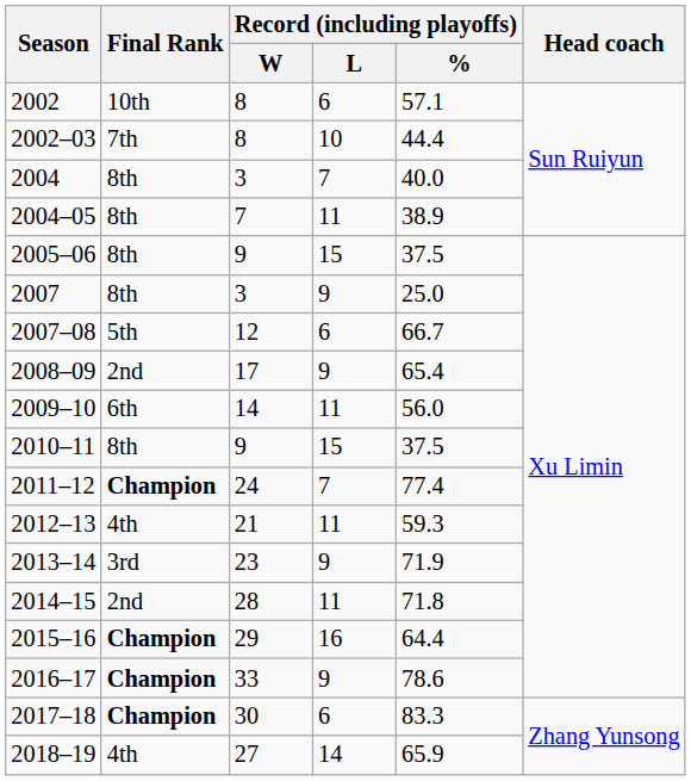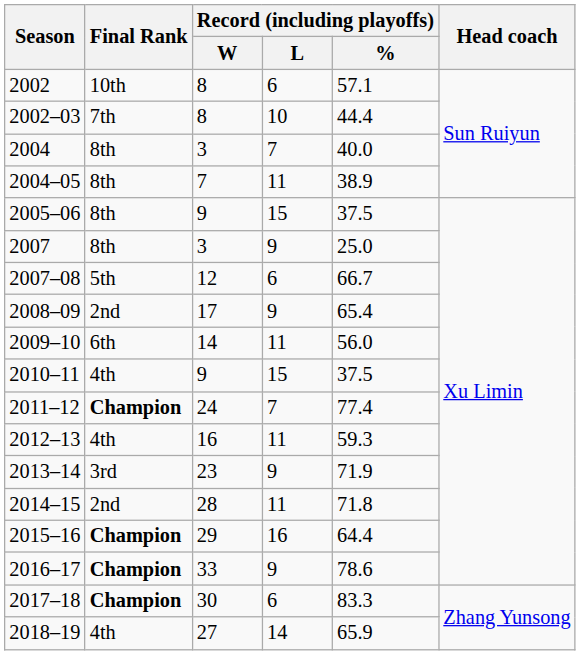2010–11 | Final Rank: 8th -> 4th
2012–13 | Record (including playoffs) / W: 21 -> 16
